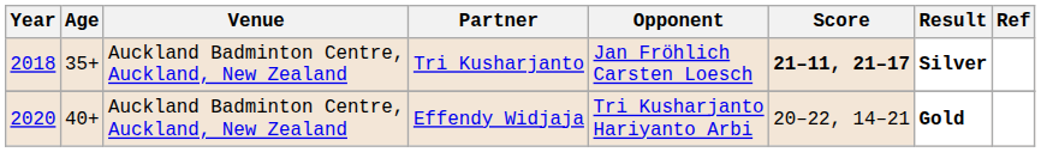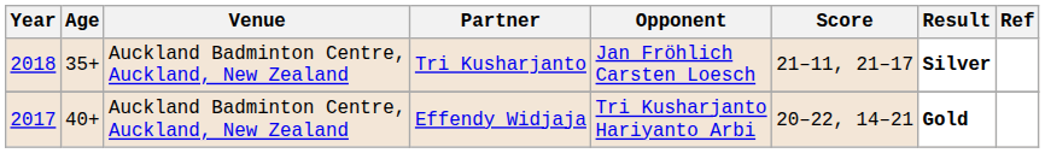Tri Kusharjanto | Score: bold -> normal
Effendy Widjaja | Year: 2020 -> 2017
